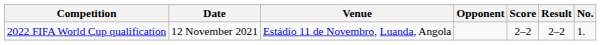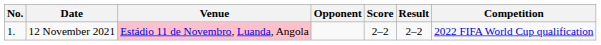columns swapped: No. <-> Competition
12 November 2021 | Venue: no background -> pink background
